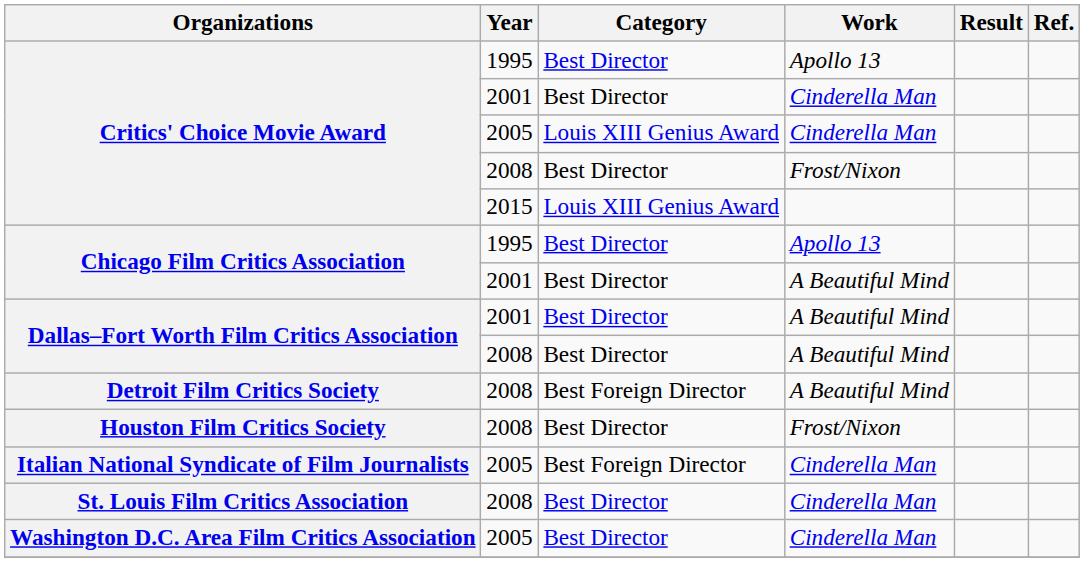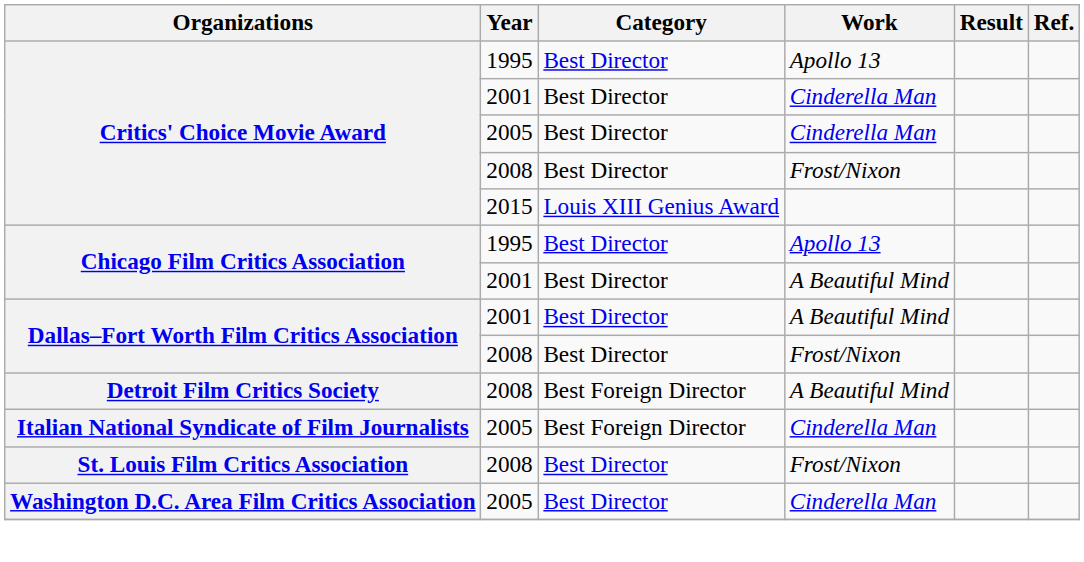Critics' Choice Movie Award / 2005 | Category: Louis XIII Genius Award -> Best Director
Dallas–Fort Worth Film Critics Association / 2008 | Work: A Beautiful Mind -> Frost/Nixon
- row: Houston Film Critics Society | 2008 | Best Director | Frost/Nixon
St. Louis Film Critics Association | Work: Cinderella Man -> Frost/Nixon
